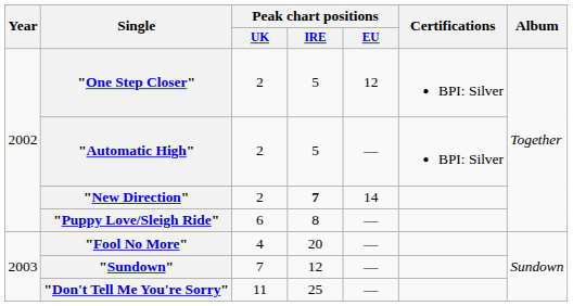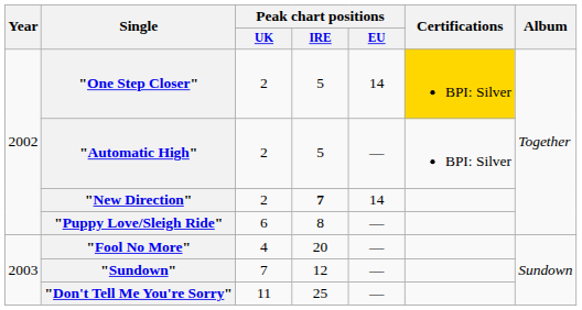"One Step Closer" | Peak chart positions / EU: 12 -> 14
"One Step Closer" | Certifications: no background -> gold background
